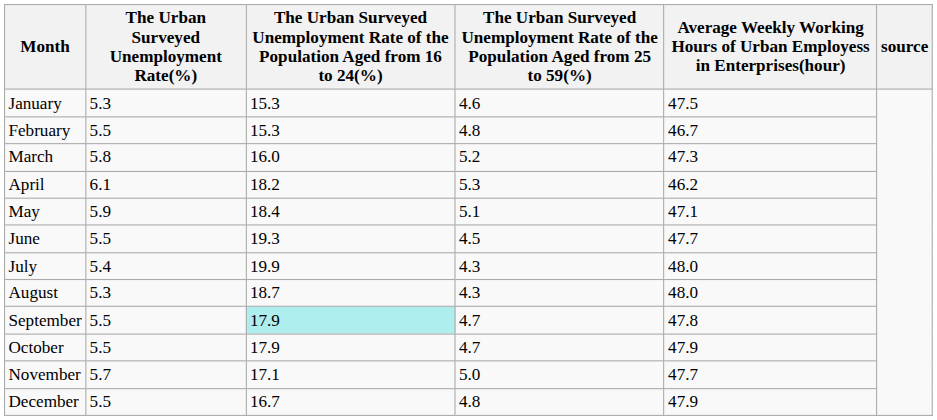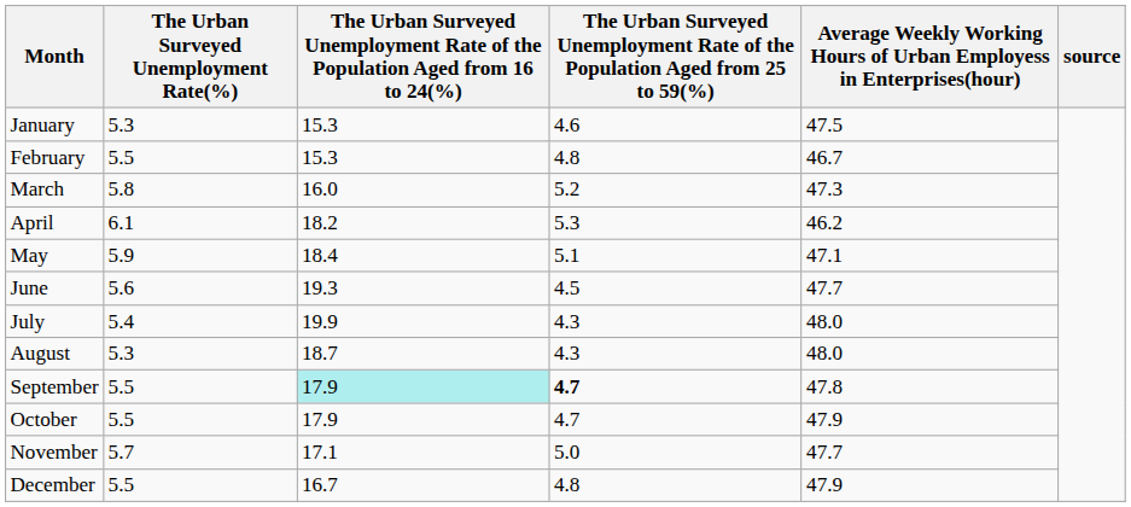June | The Urban Surveyed Unemployment Rate(%): 5.5 -> 5.6
September | column 4: normal -> bold
